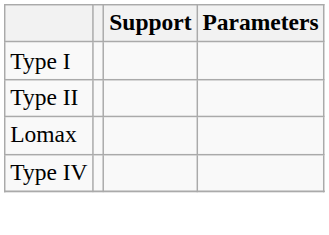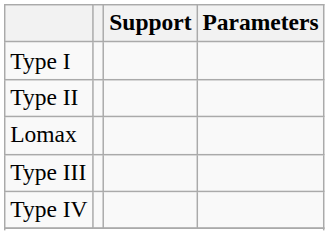+ row: Type III
